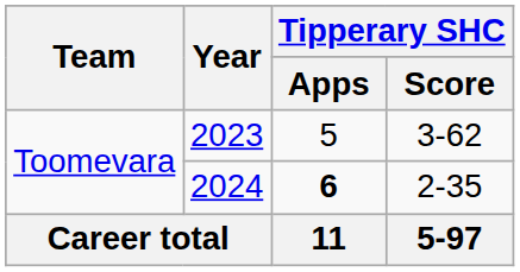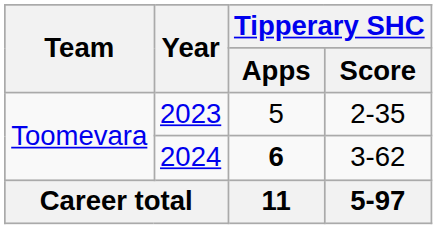2023 | Tipperary SHC / Score: 3-62 -> 2-35
2024 | Tipperary SHC / Score: 2-35 -> 3-62
